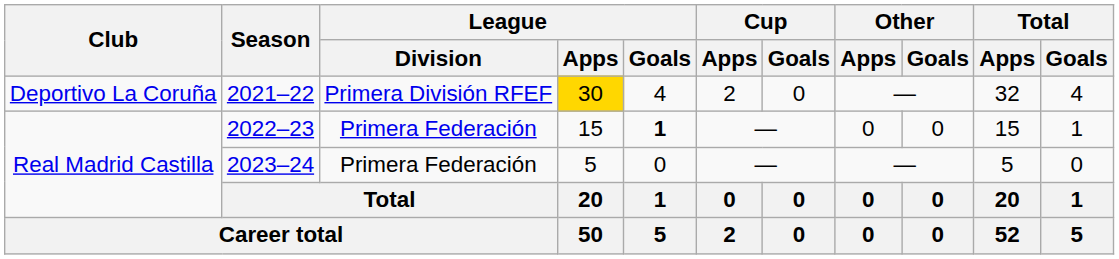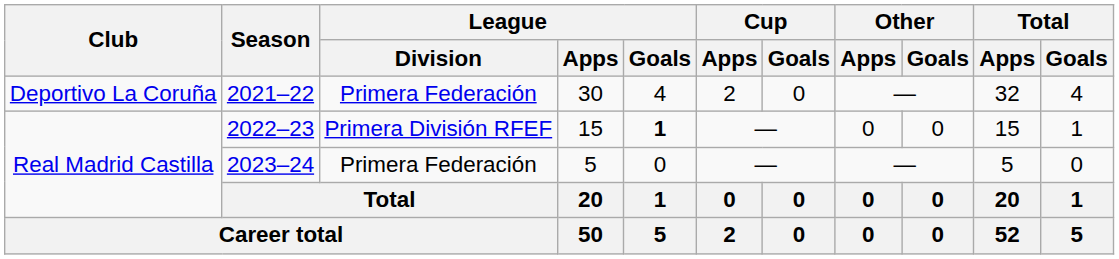2021–22 | League / Division: Primera División RFEF -> Primera Federación
2021–22 | League / Apps: gold background -> no background
2022–23 | League / Division: Primera Federación -> Primera División RFEF
